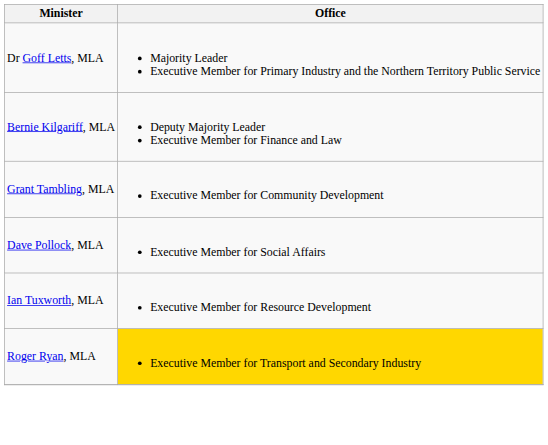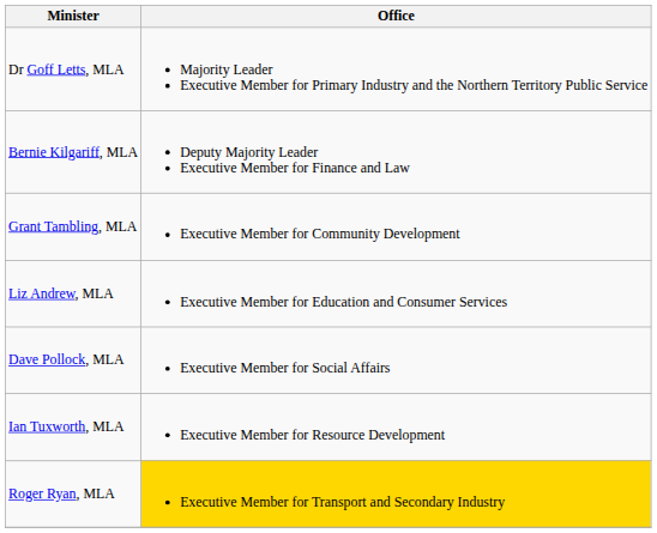+ row: Liz Andrew, MLA | Executive Member for Education and Consumer Services
